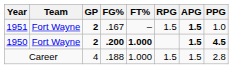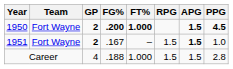rows swapped: 1950 <-> 1951
